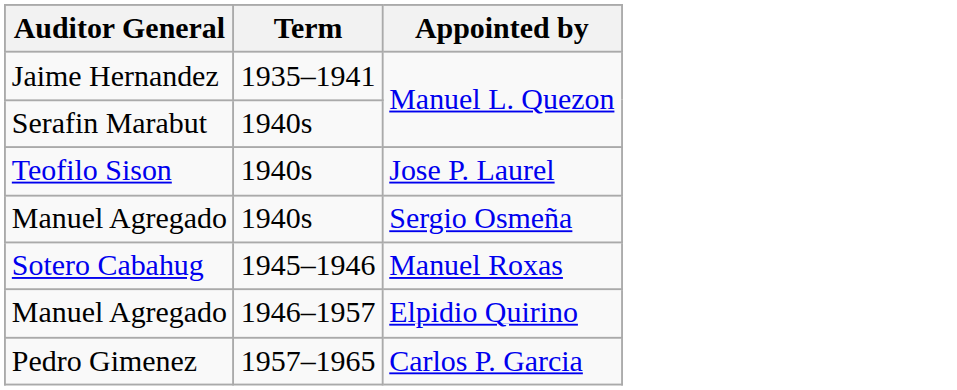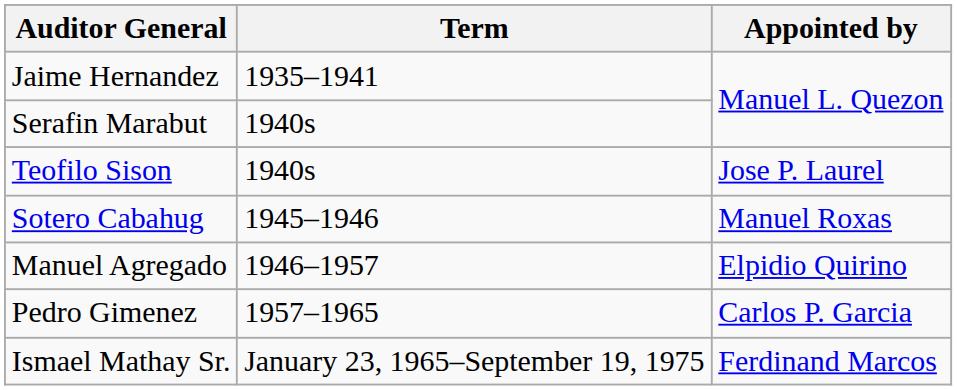- row: Manuel Agregado | 1940s | Sergio Osmeña
+ row: Ismael Mathay Sr. | January 23, 1965–September 19, 1975 | Ferdinand Marcos
